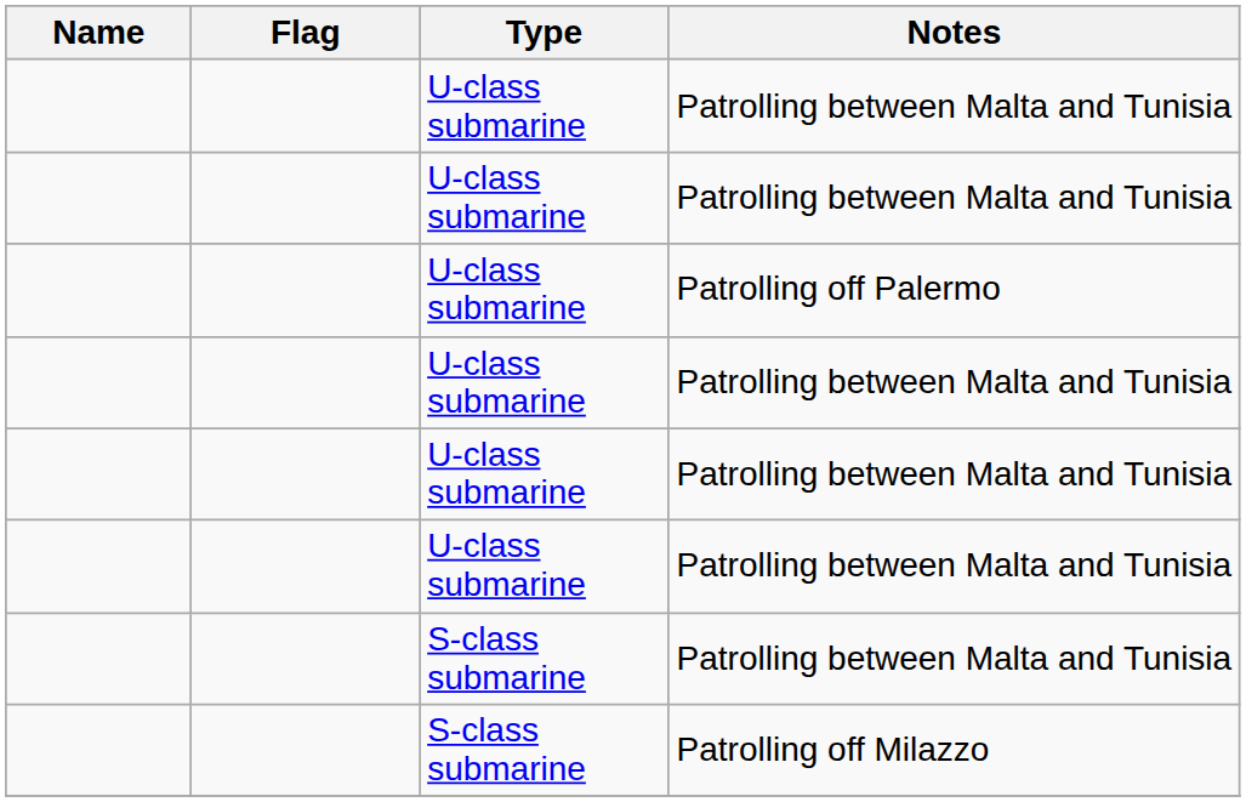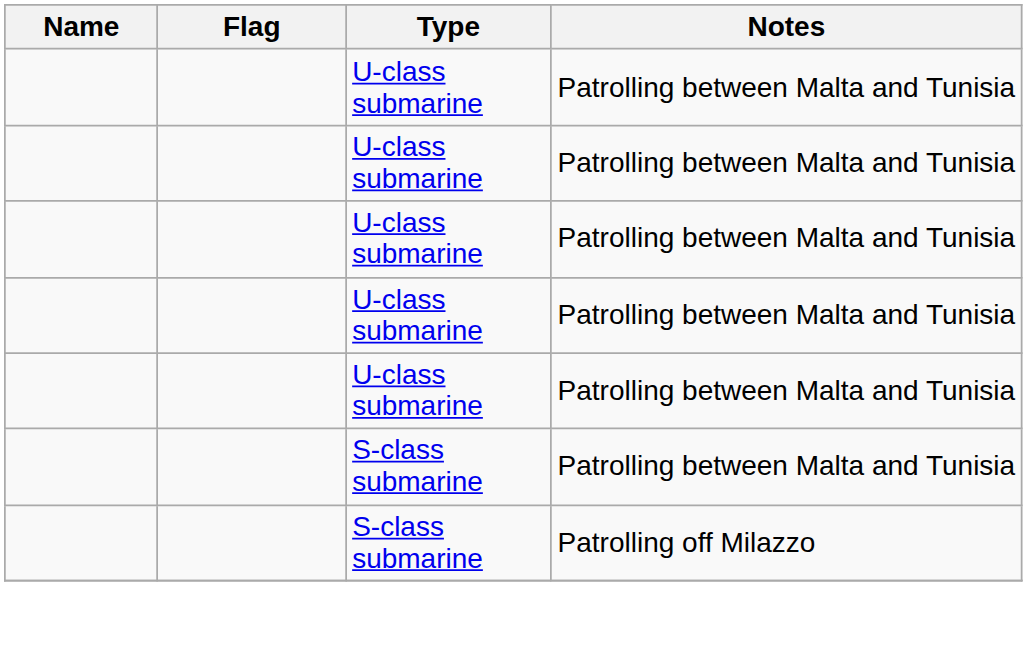- row: U-class submarine | Patrolling off Palermo
